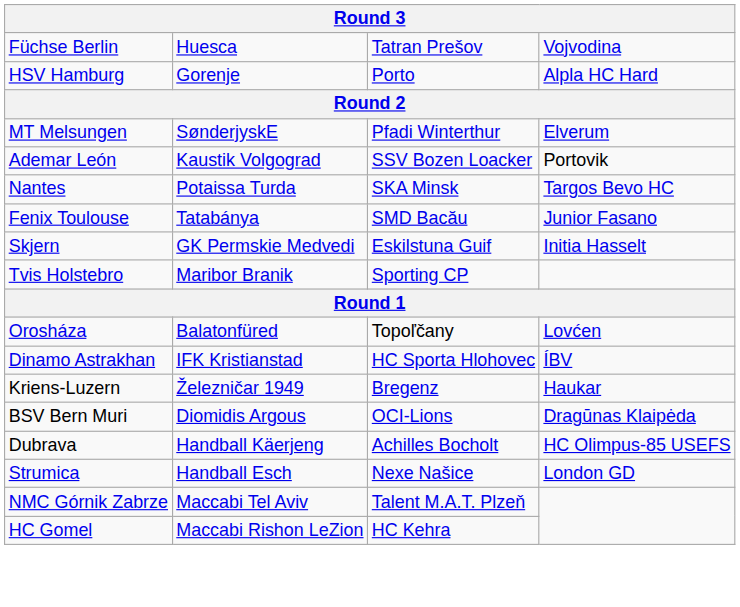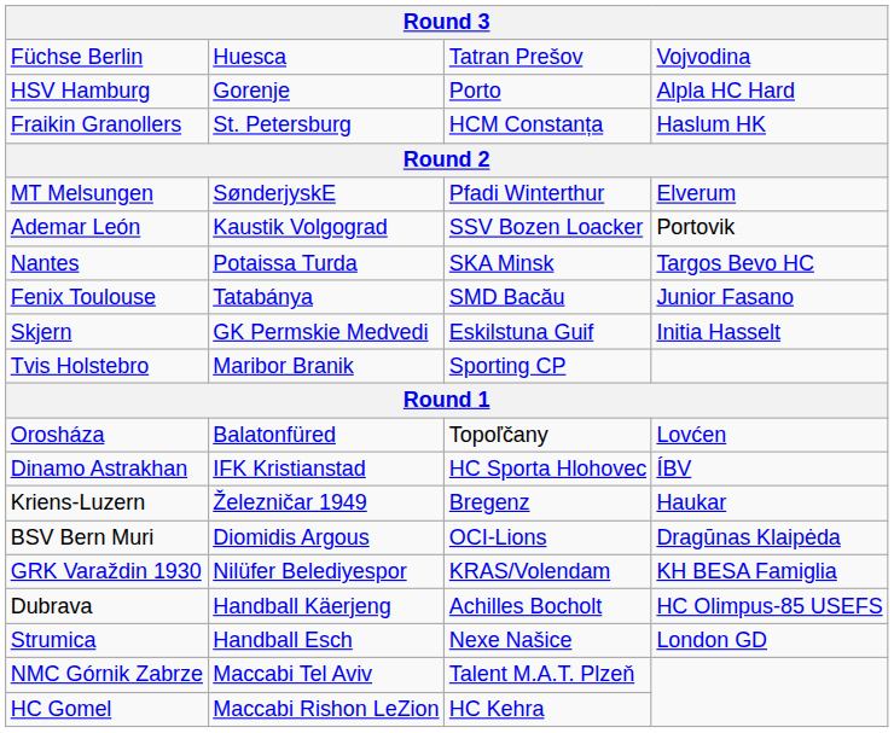+ row: Fraikin Granollers | St. Petersburg | HCM Constanța | Haslum HK
+ row: GRK Varaždin 1930 | Nilüfer Belediyespor | KRAS/Volendam | KH BESA Famiglia
